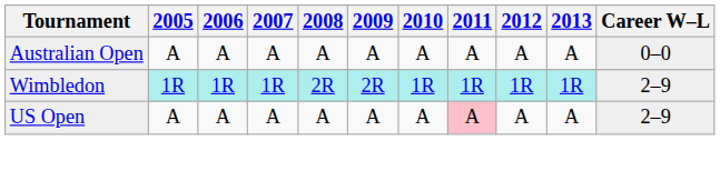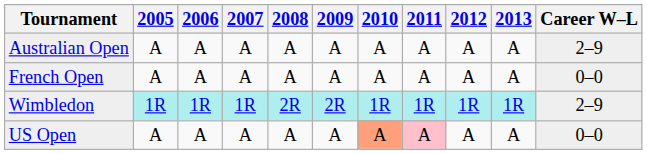Australian Open | Career W–L: 0–0 -> 2–9
+ row: French Open | A | A | A | A | A | A | A | A | A | 0–0
US Open | 2010: no background -> lightsalmon background
US Open | Career W–L: 2–9 -> 0–0
